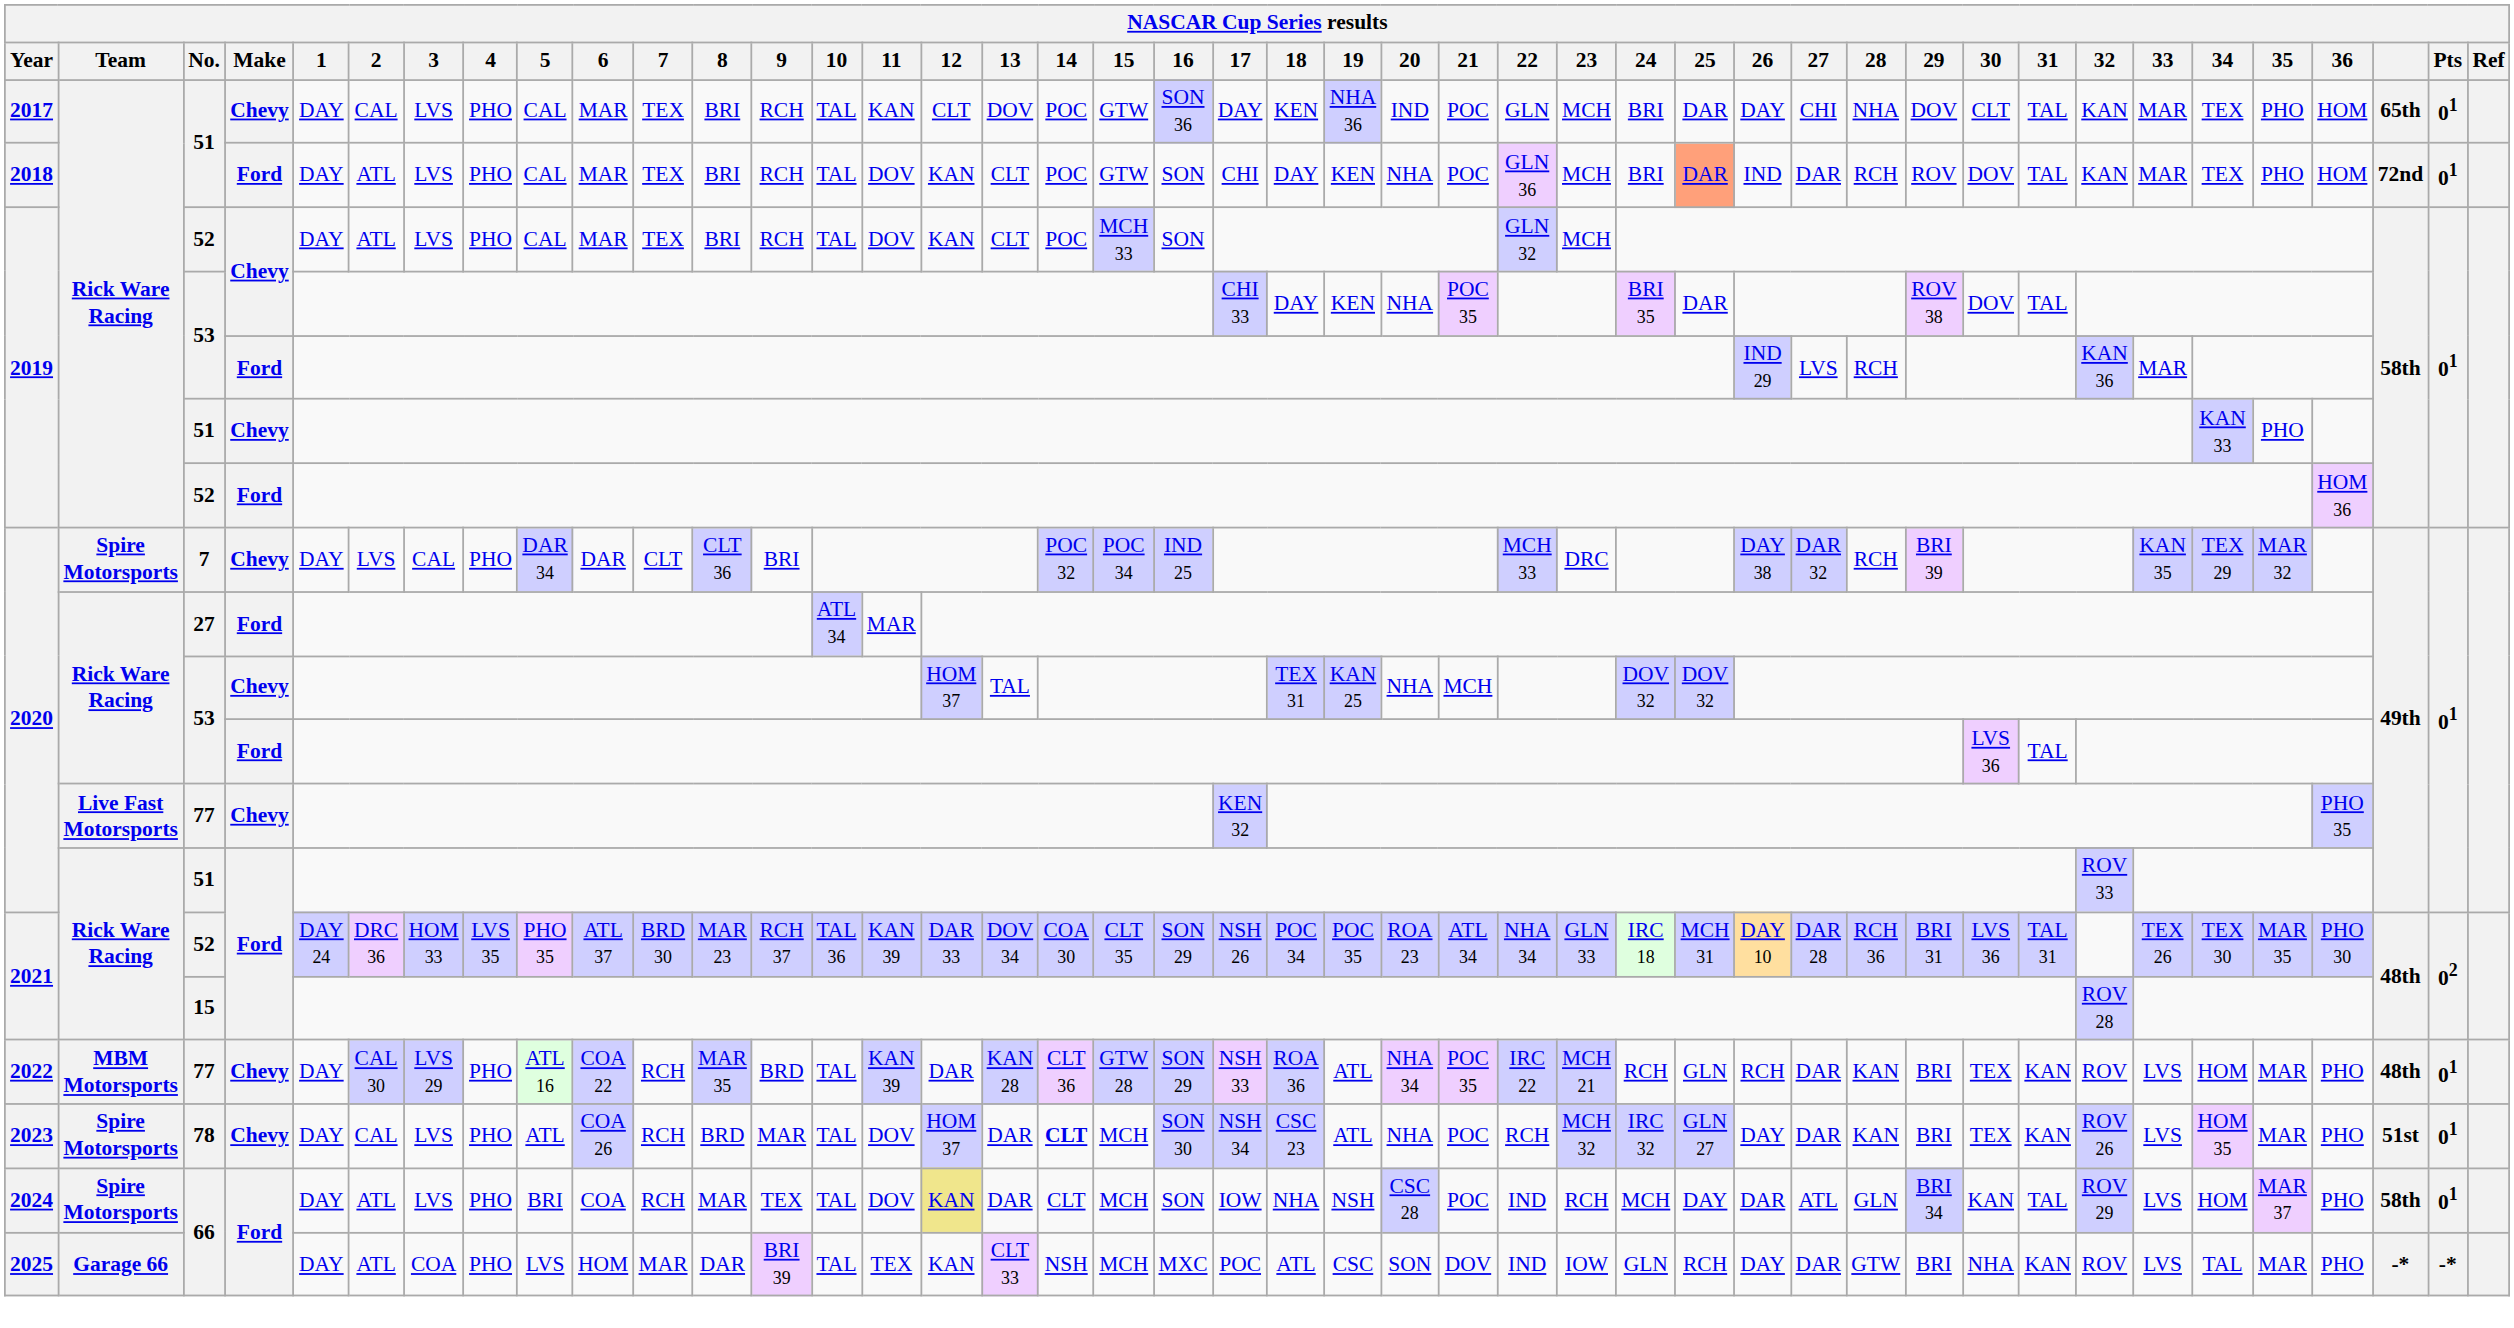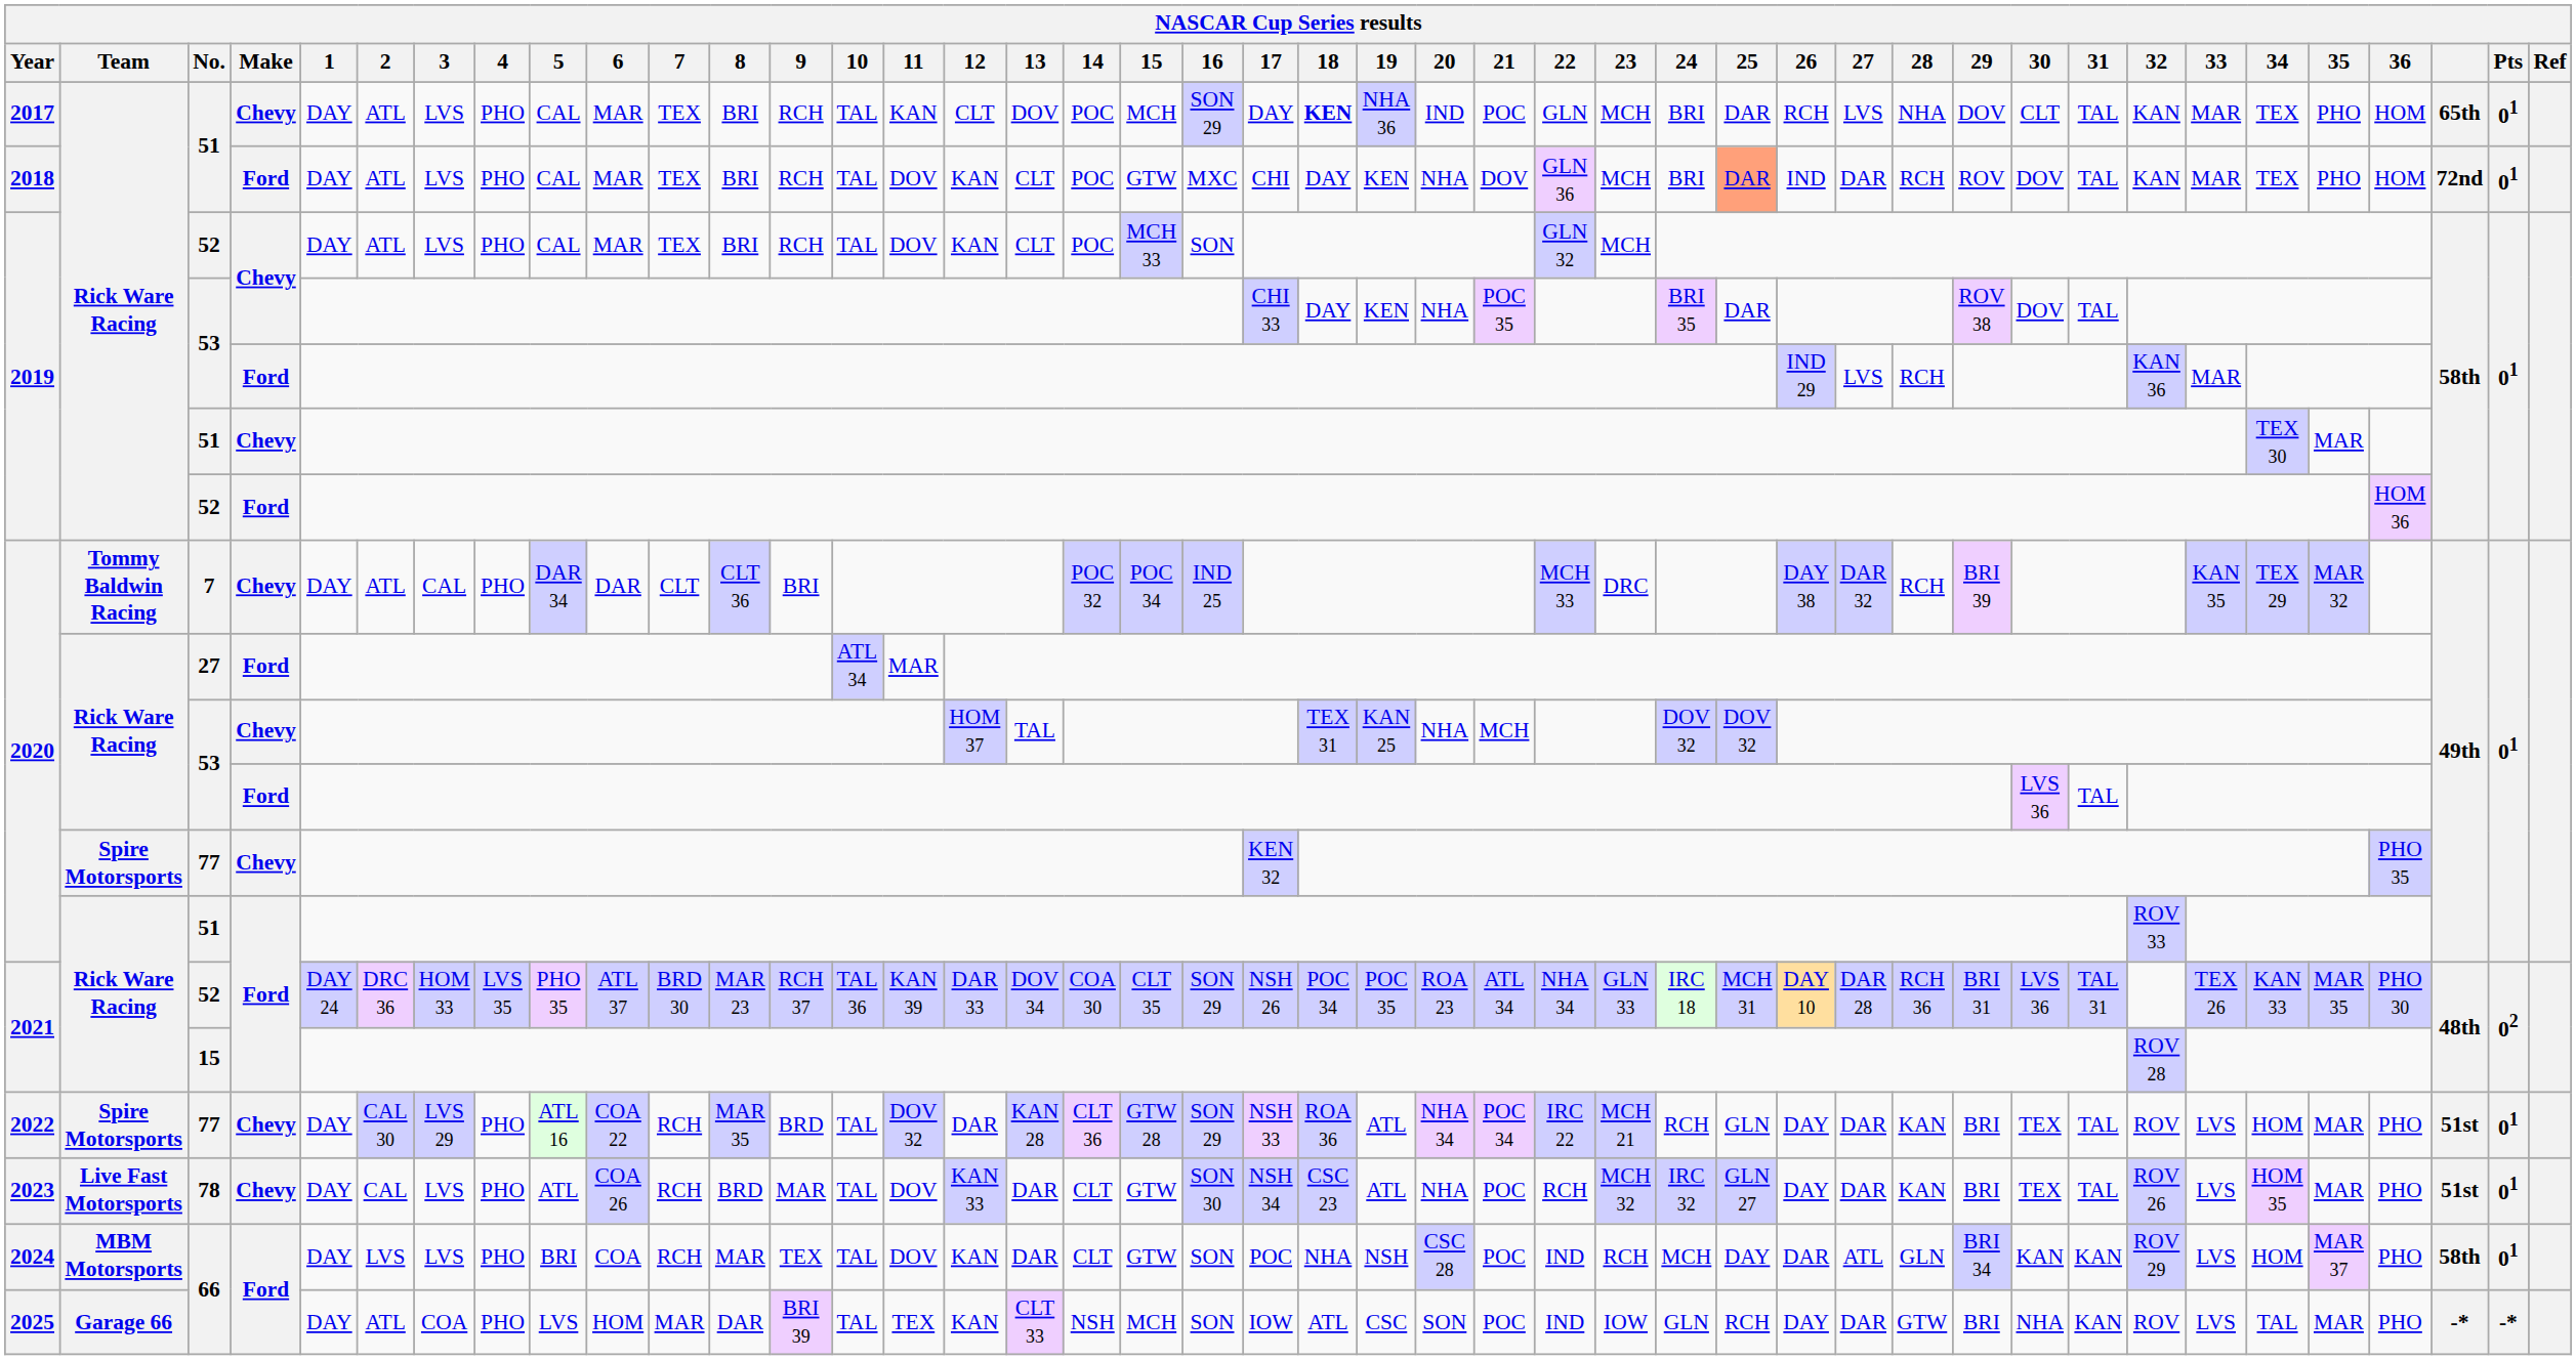2017 | 2: CAL -> ATL
2017 | 15: GTW -> MCH
2017 | 16: SON 36 -> SON 29
2017 | 18: normal -> bold
2017 | 26: DAY -> RCH
2017 | 27: CHI -> LVS
2018 | 16: SON -> MXC
2018 | 21: POC -> DOV
2019 / 51 | 34: KAN 33 -> TEX 30
2019 / 51 | 35: PHO -> MAR
2020 / 7 | Team: Spire Motorsports -> Tommy Baldwin Racing
2020 / 7 | 2: LVS -> ATL
2020 / 77 | Team: Live Fast Motorsports -> Spire Motorsports
2021 / 52 | 34: TEX 30 -> KAN 33
2022 | Team: MBM Motorsports -> Spire Motorsports
2022 | 11: KAN 39 -> DOV 32
2022 | 21: POC 35 -> POC 34
2022 | 26: RCH -> DAY
2022 | 31: KAN -> TAL
2022 | column 41: 48th -> 51st
2023 | Team: Spire Motorsports -> Live Fast Motorsports
2023 | 12: HOM 37 -> KAN 33
2023 | 14: bold -> normal
2023 | 15: MCH -> GTW
2023 | 31: KAN -> TAL
2024 | Team: Spire Motorsports -> MBM Motorsports
2024 | 2: ATL -> LVS
2024 | 12: khaki background -> no background
2024 | 15: MCH -> GTW
2024 | 17: IOW -> POC
2024 | 31: TAL -> KAN
2025 | 16: MXC -> SON
2025 | 17: POC -> IOW
2025 | 21: DOV -> POC
